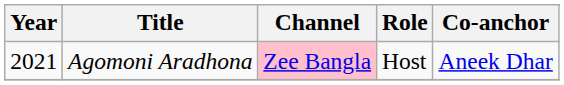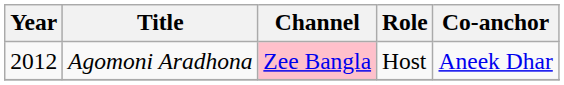Agomoni Aradhona | Year: 2021 -> 2012
